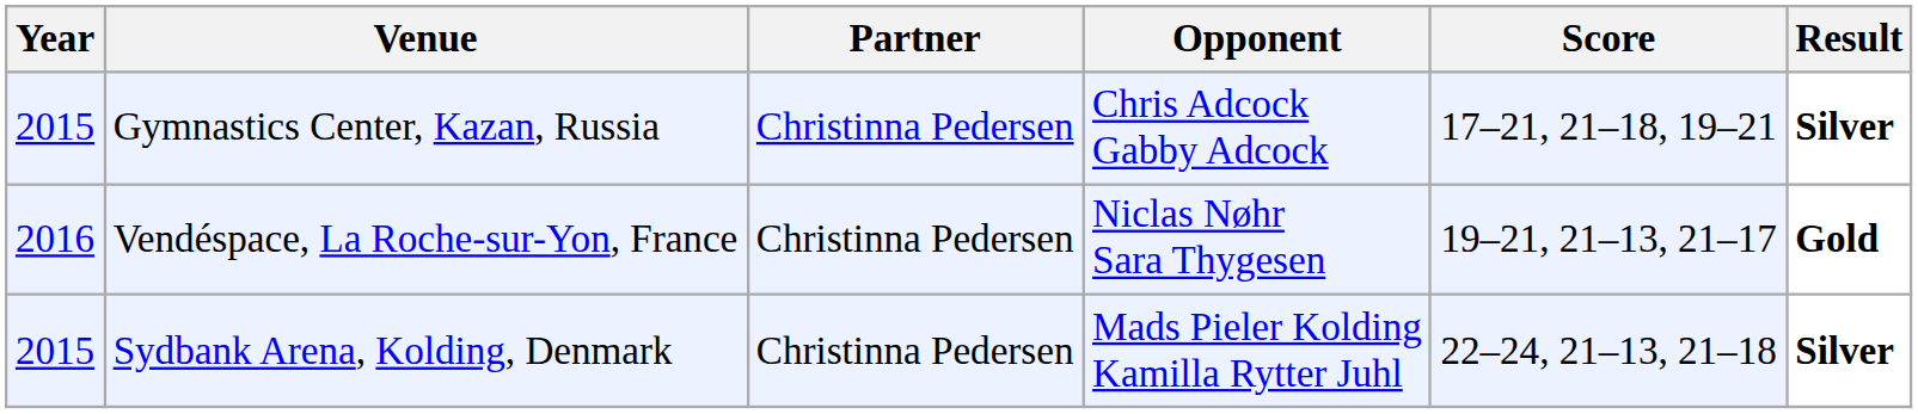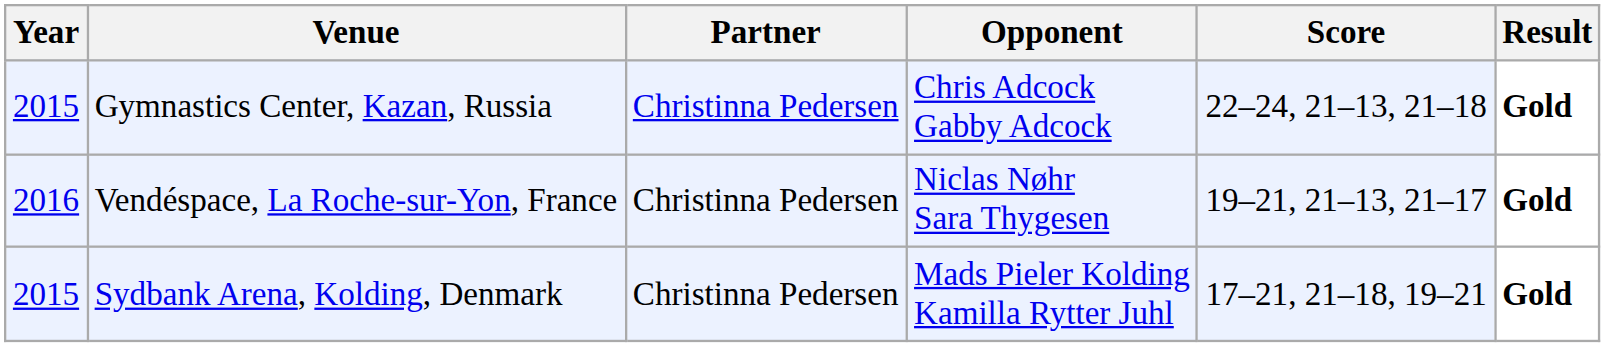Gymnastics Center, Kazan, Russia | Score: 17–21, 21–18, 19–21 -> 22–24, 21–13, 21–18
Gymnastics Center, Kazan, Russia | Result: Silver -> Gold
Sydbank Arena, Kolding, Denmark | Score: 22–24, 21–13, 21–18 -> 17–21, 21–18, 19–21
Sydbank Arena, Kolding, Denmark | Result: Silver -> Gold
